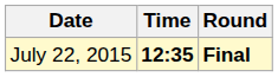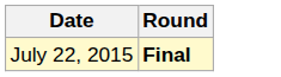- column: Time | 12:35
